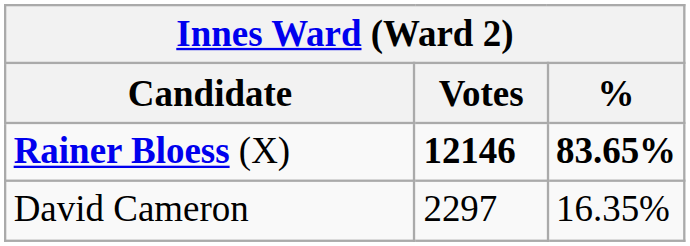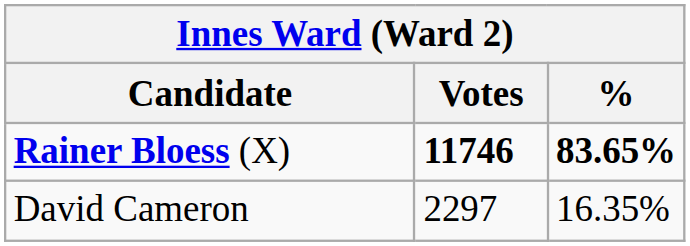Rainer Bloess (X) | Votes: 12146 -> 11746
